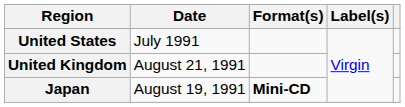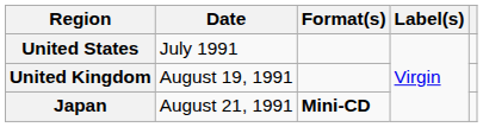United Kingdom | Date: August 21, 1991 -> August 19, 1991
Japan | Date: August 19, 1991 -> August 21, 1991
